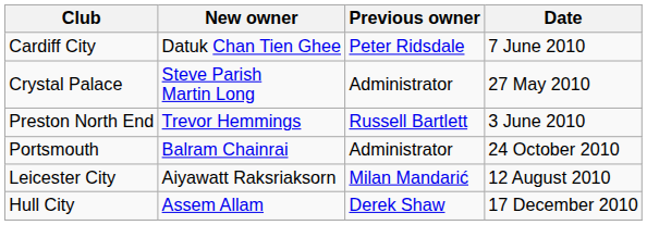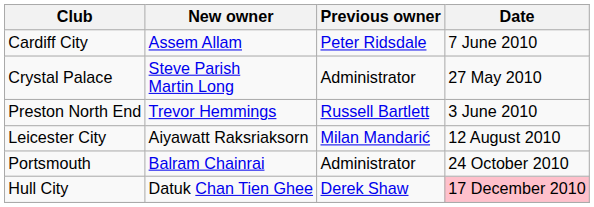Cardiff City | New owner: Datuk Chan Tien Ghee -> Assem Allam
rows swapped: Leicester City <-> Portsmouth
Hull City | New owner: Assem Allam -> Datuk Chan Tien Ghee
Hull City | Date: no background -> pink background
